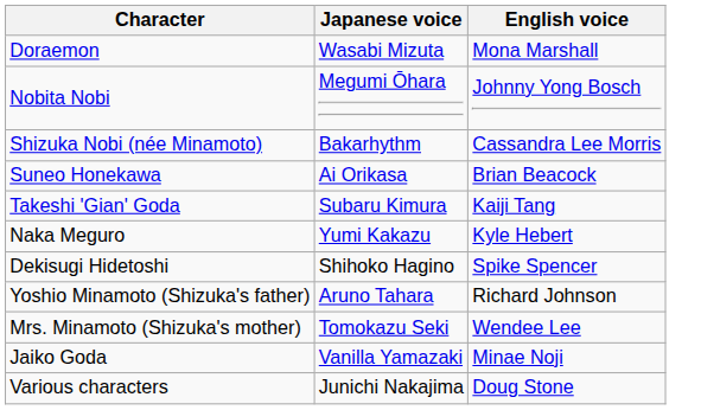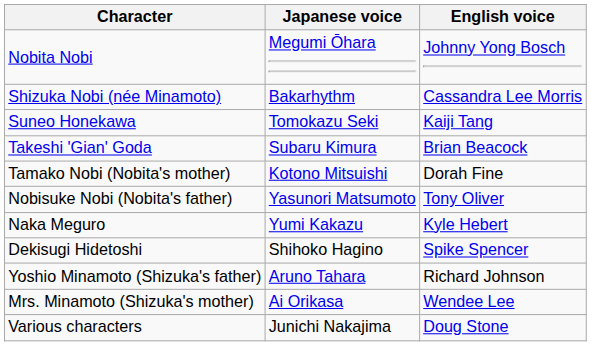- row: Doraemon | Wasabi Mizuta | Mona Marshall
Suneo Honekawa | Japanese voice: Ai Orikasa -> Tomokazu Seki
Suneo Honekawa | English voice: Brian Beacock -> Kaiji Tang
Takeshi 'Gian' Goda | English voice: Kaiji Tang -> Brian Beacock
+ row: Tamako Nobi (Nobita's mother) | Kotono Mitsuishi | Dorah Fine
+ row: Nobisuke Nobi (Nobita's father) | Yasunori Matsumoto | Tony Oliver
Mrs. Minamoto (Shizuka's mother) | Japanese voice: Tomokazu Seki -> Ai Orikasa
- row: Jaiko Goda | Vanilla Yamazaki | Minae Noji
